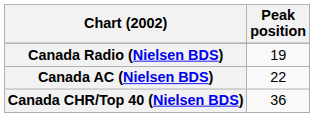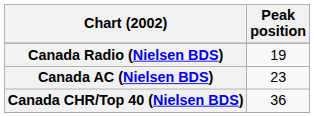Canada AC (Nielsen BDS) | Peak position: 22 -> 23
